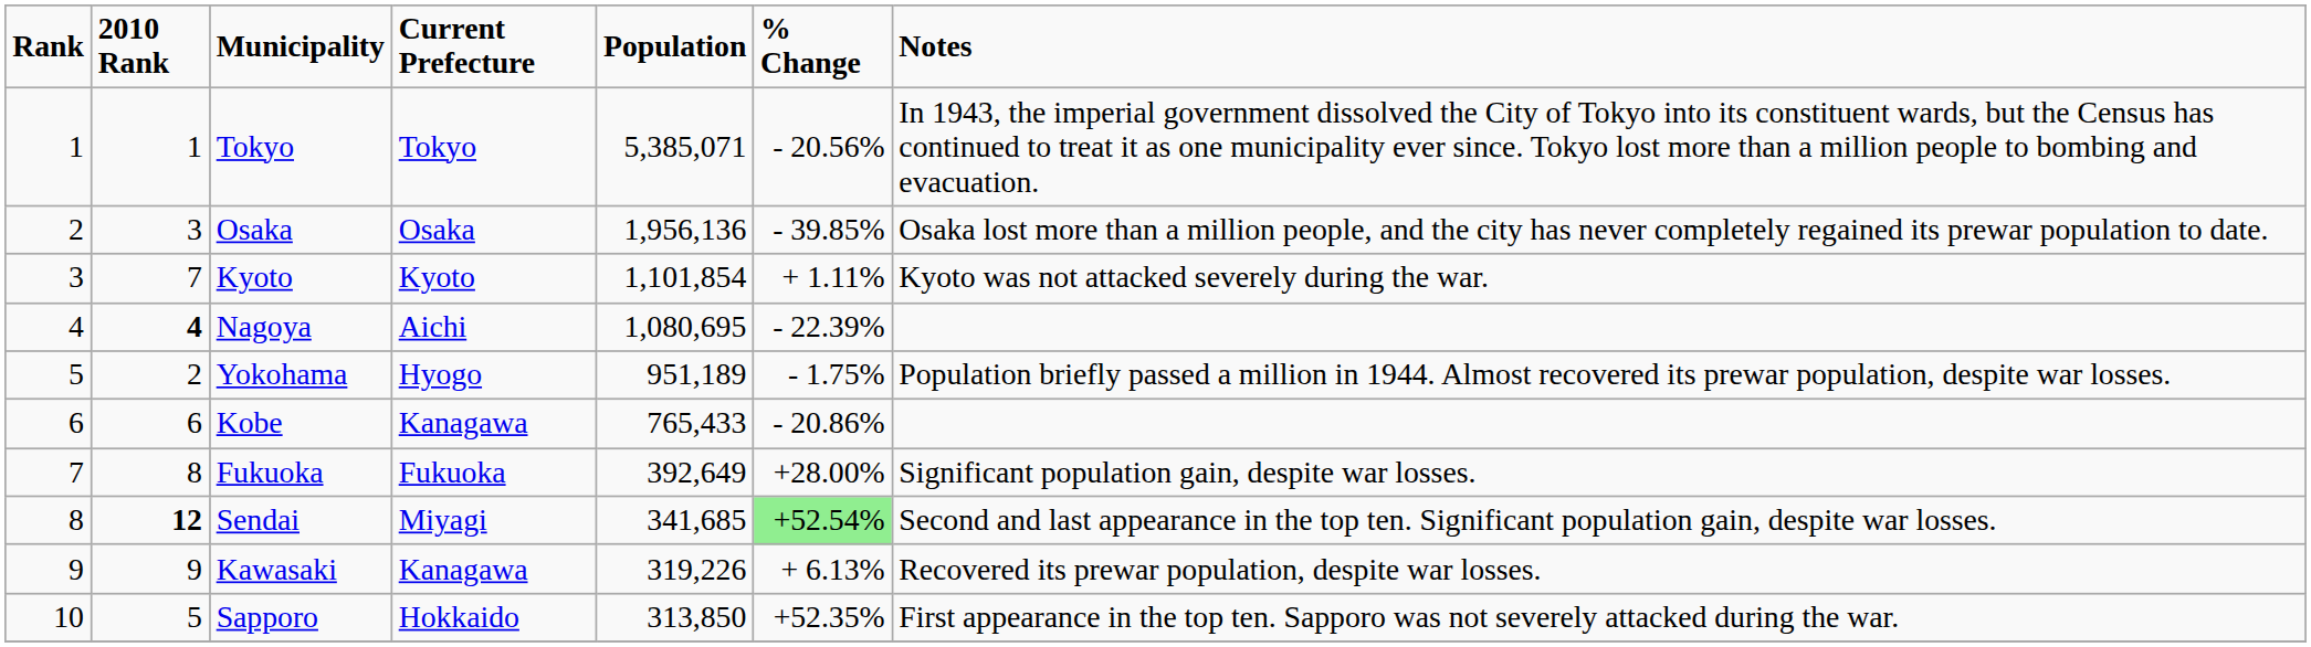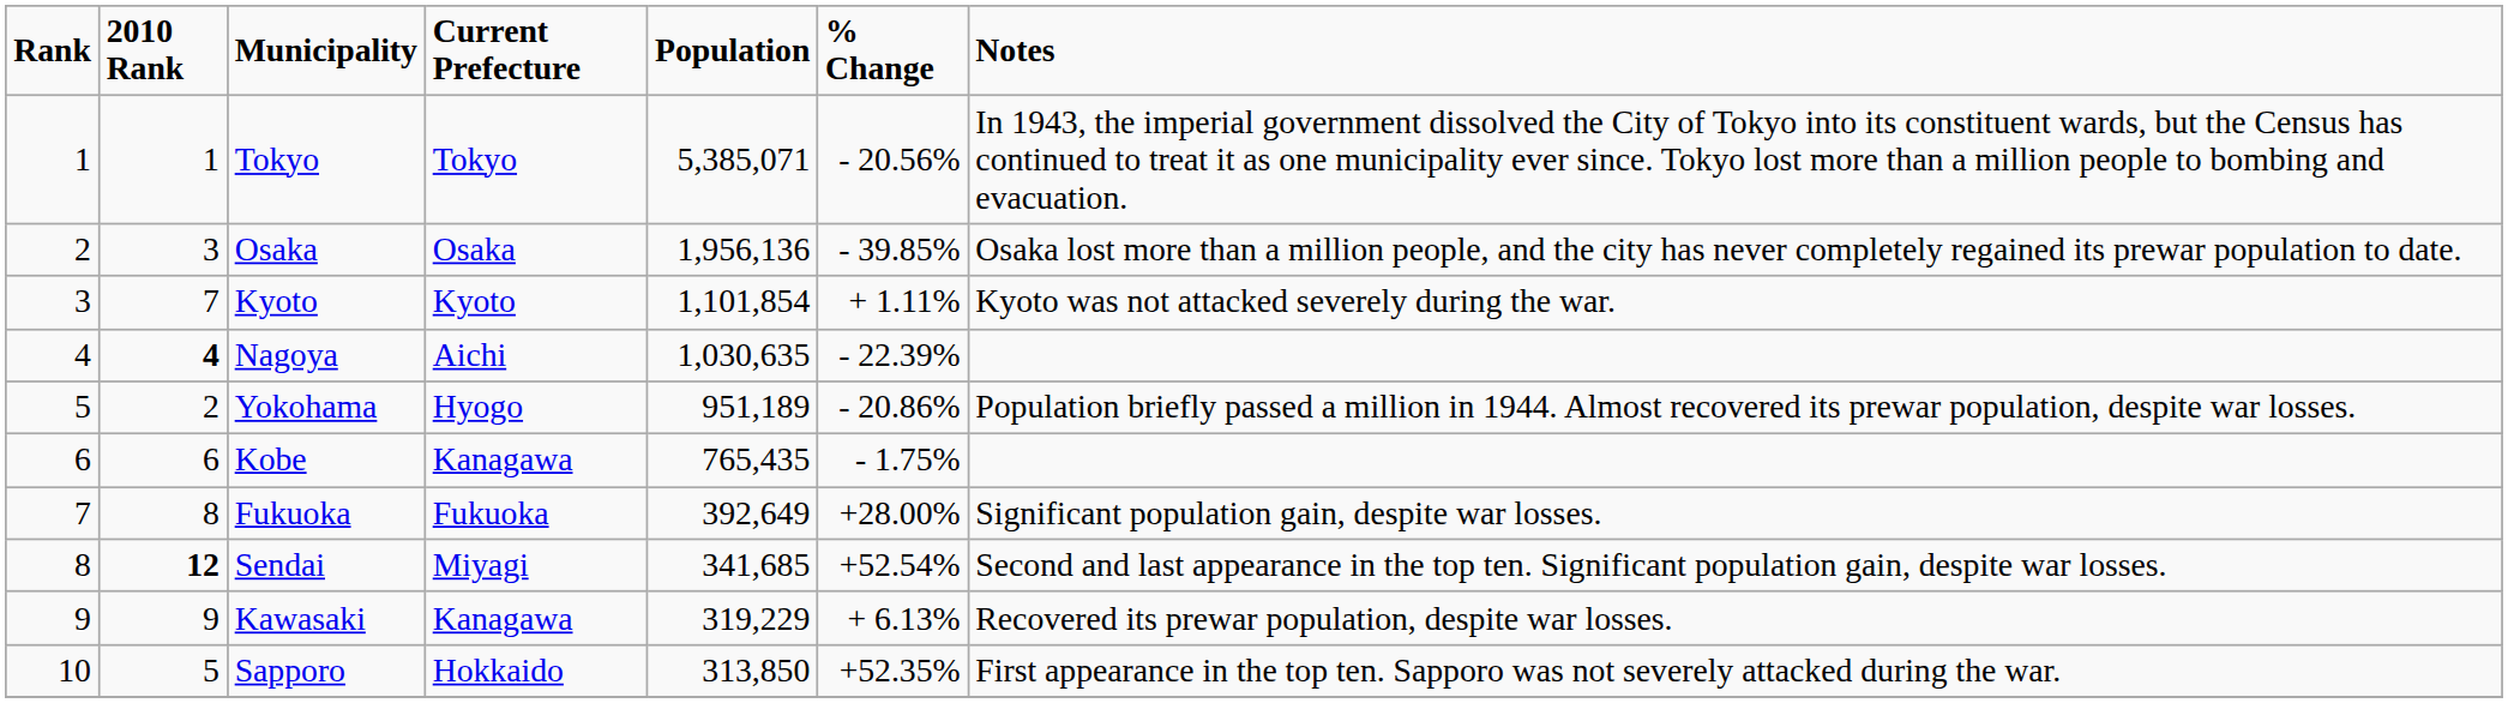Nagoya | Population: 1,080,695 -> 1,030,635
Yokohama | % Change: - 1.75% -> - 20.86%
Kobe | Population: 765,433 -> 765,435
Kobe | % Change: - 20.86% -> - 1.75%
Sendai | % Change: lightgreen background -> no background
Kawasaki | Population: 319,226 -> 319,229
